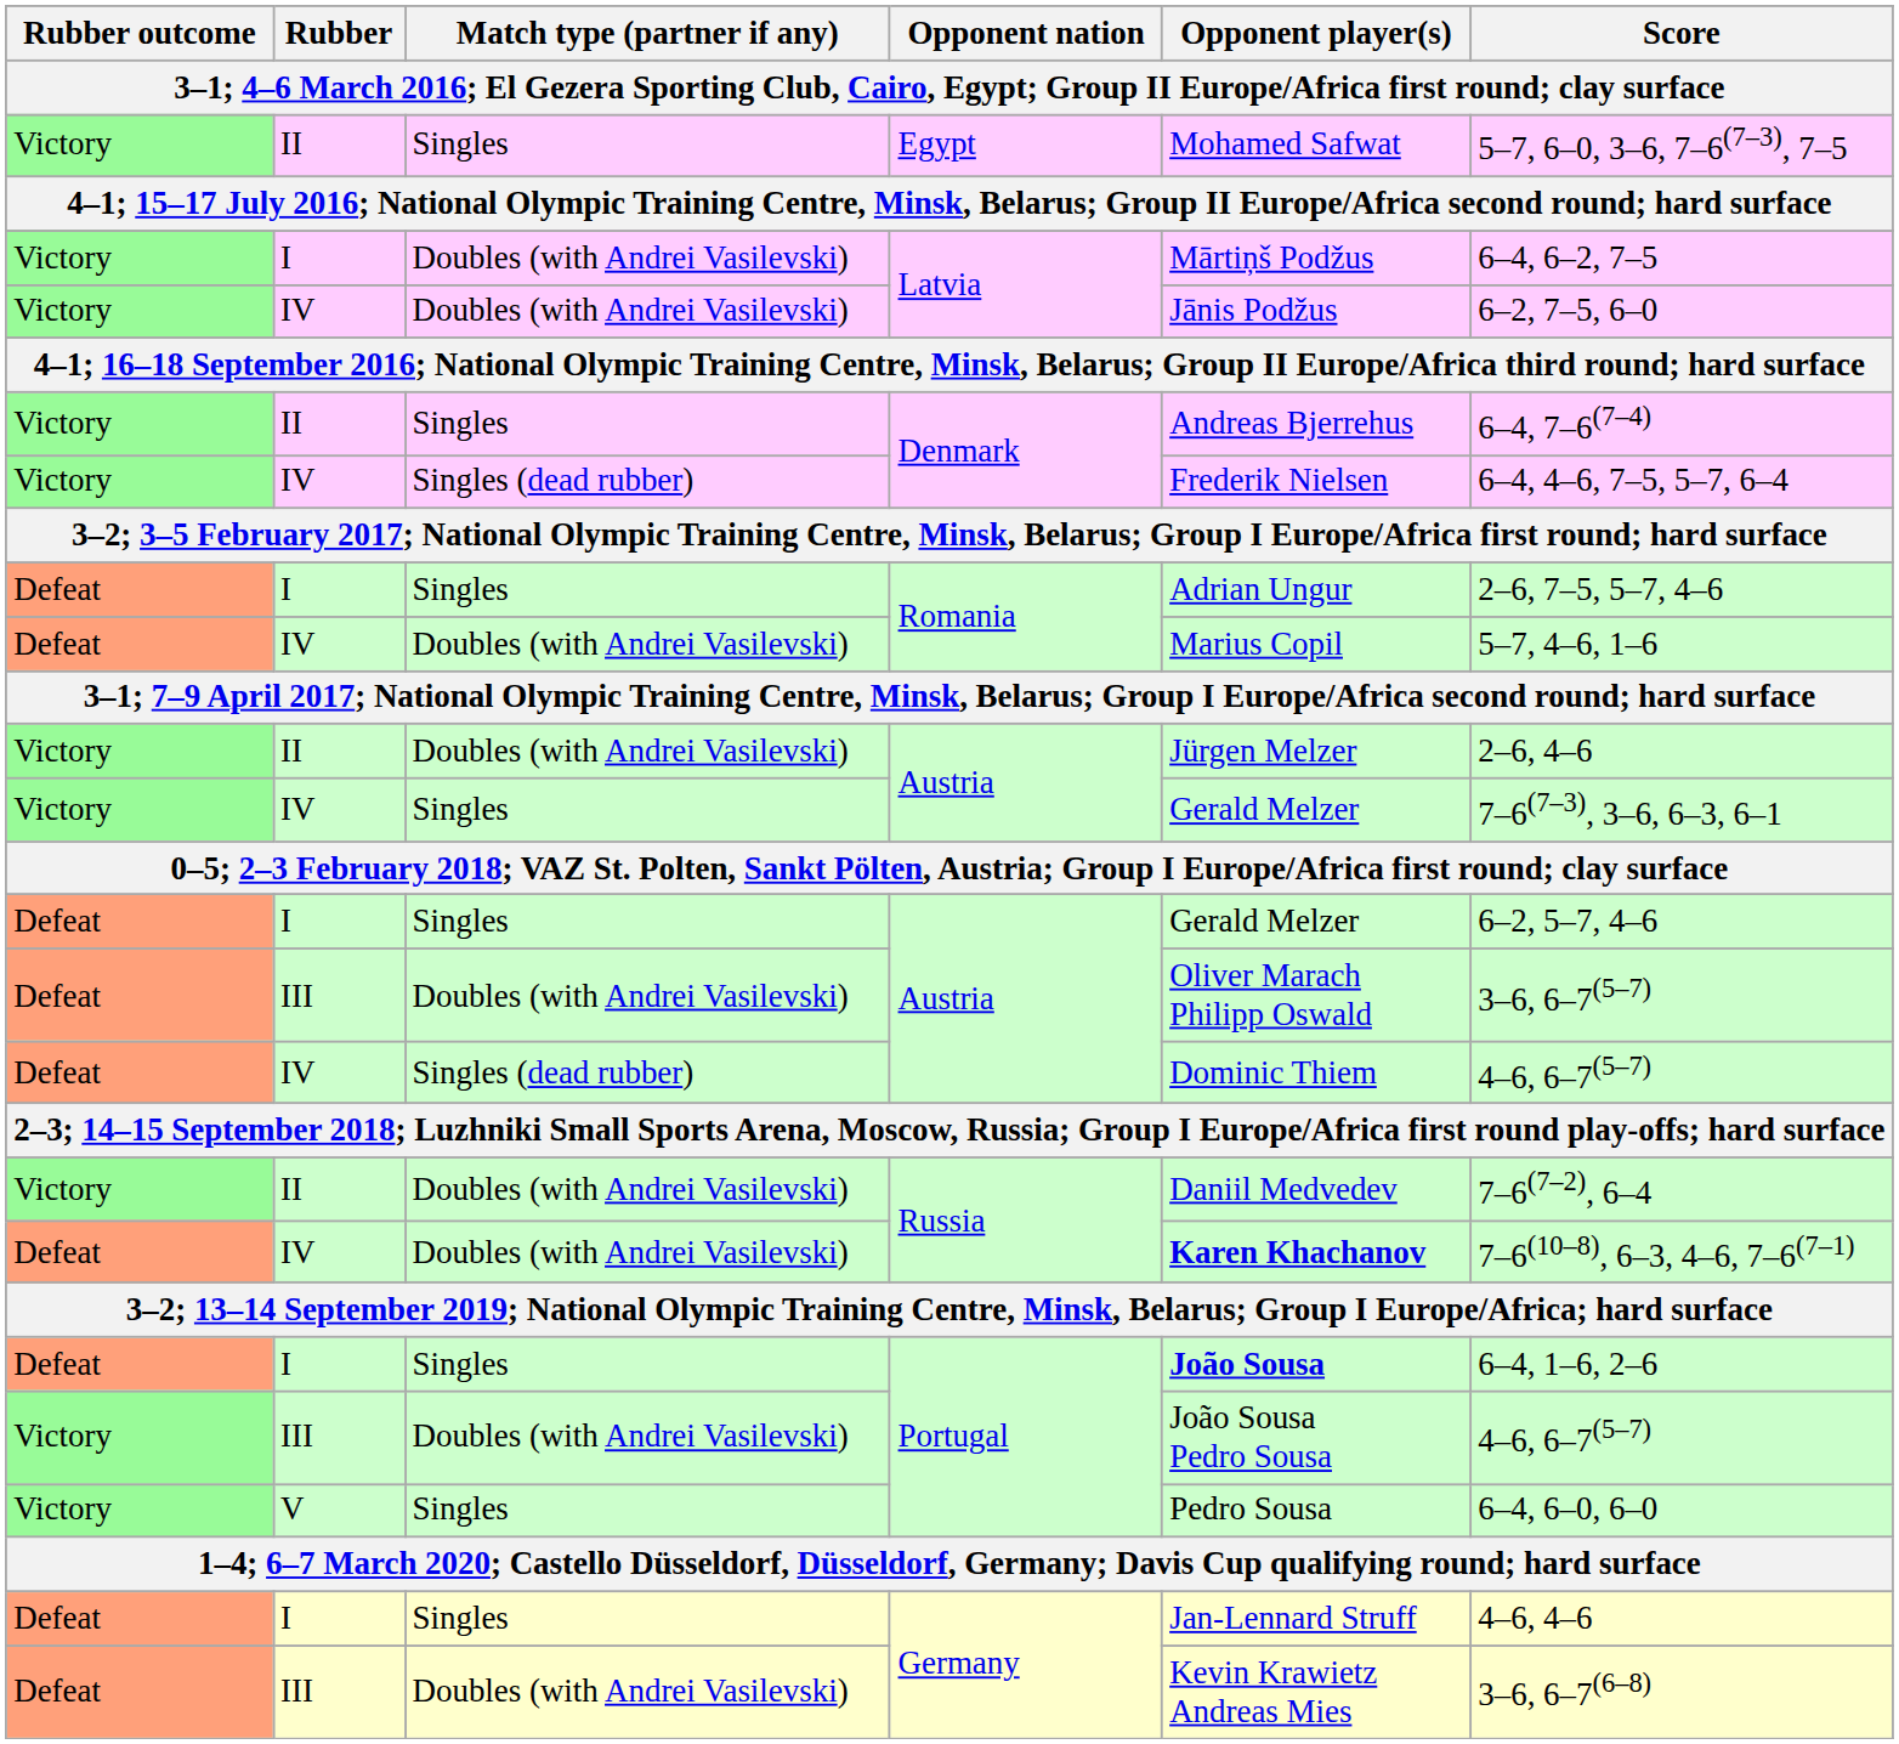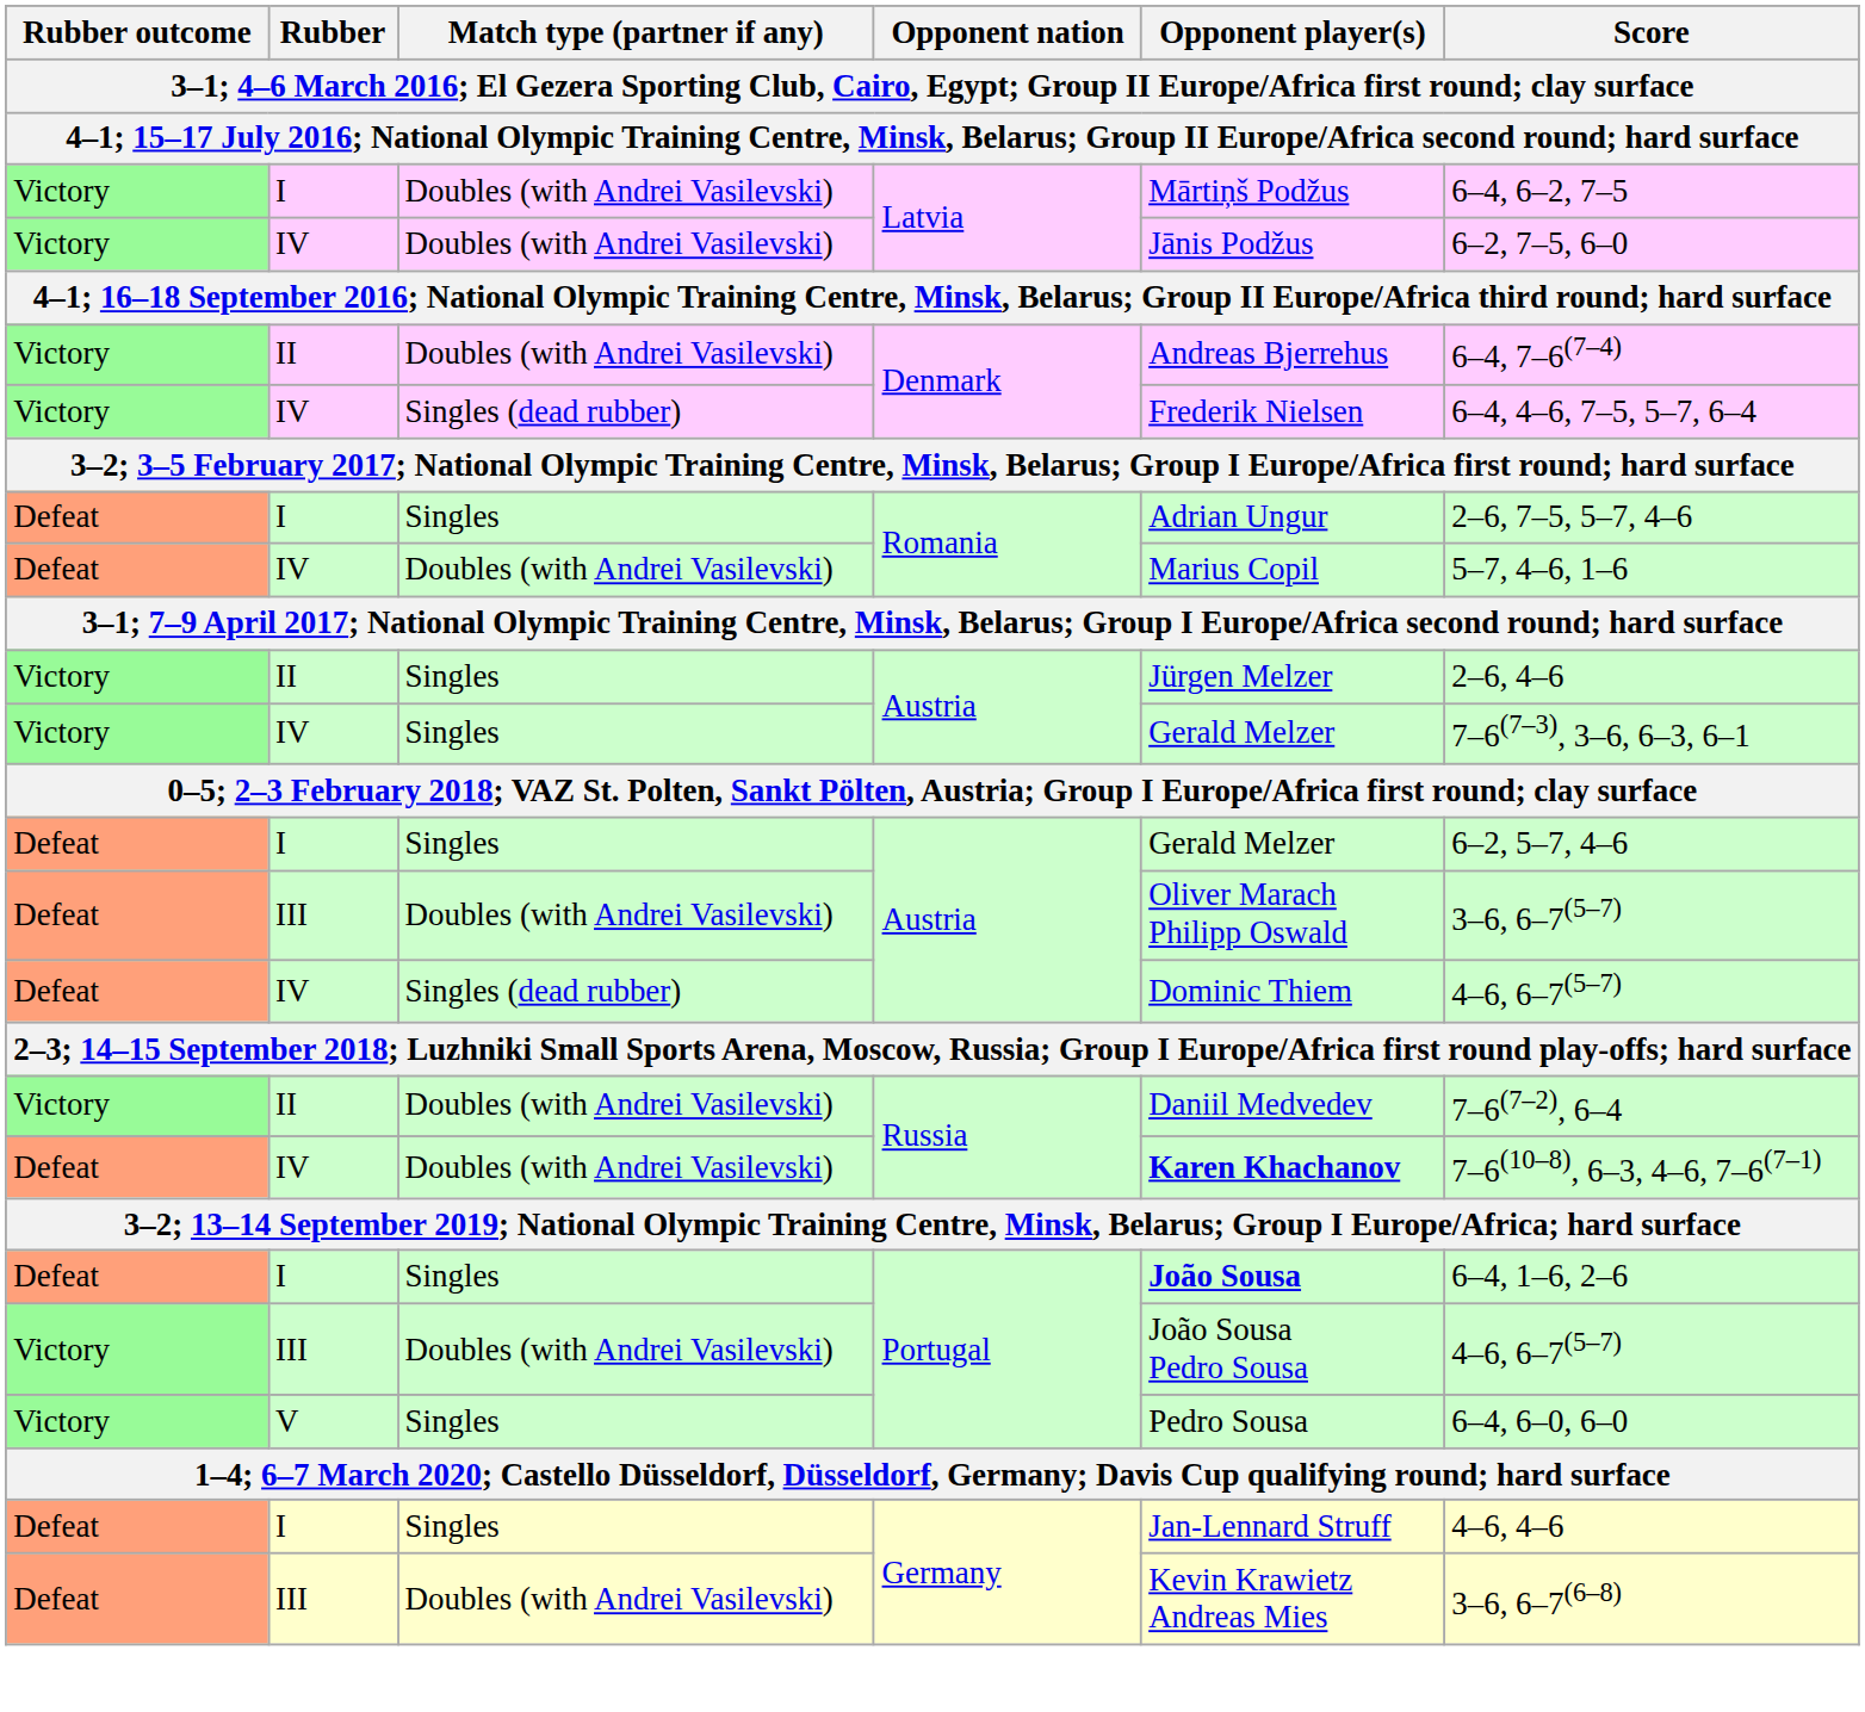- row: Victory | II | Singles | Egypt | Mohamed Safwat | 5–7, 6–0, 3–6, 7–6(7–3), 7–5
II / Denmark | Match type (partner if any): Singles -> Doubles (with Andrei Vasilevski)
II / Austria | Match type (partner if any): Doubles (with Andrei Vasilevski) -> Singles
